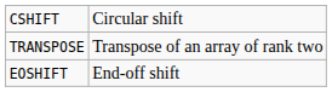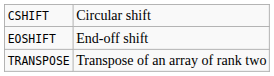rows swapped: EOSHIFT <-> TRANSPOSE
